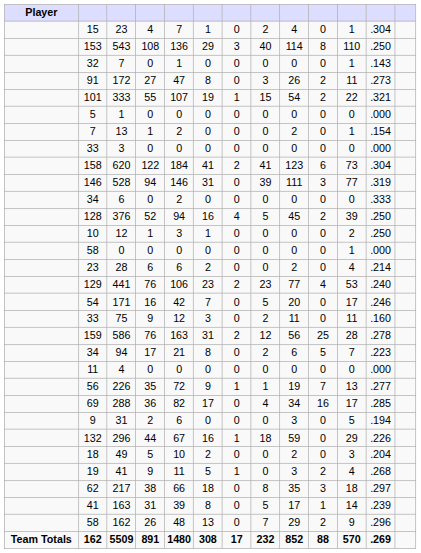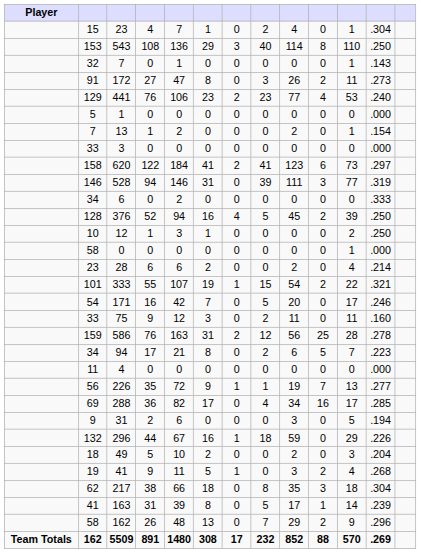rows swapped: 333 <-> 441
620 | column 12: .304 -> .297
217 | column 12: .297 -> .304
